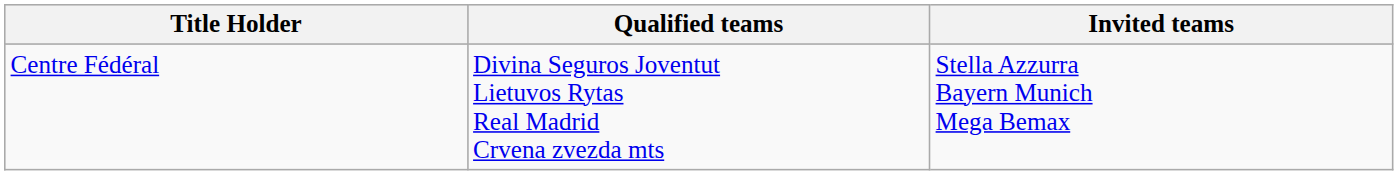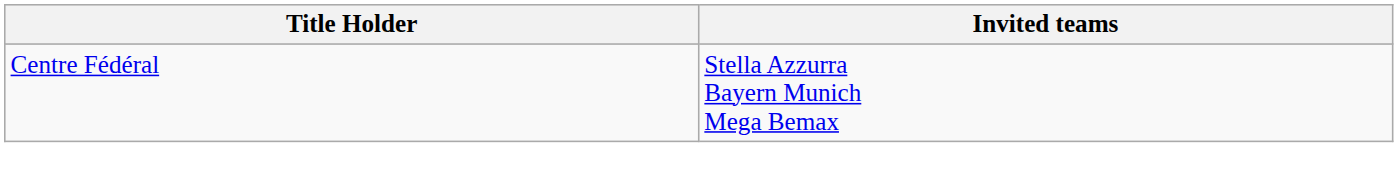- column: Qualified teams | Divina Seguros Joventut Lietuvos Rytas Real Madrid Crvena zvezda mts
